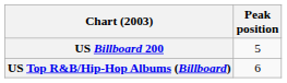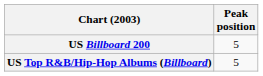US Top R&B/Hip-Hop Albums (Billboard) | Peak position: 6 -> 5
